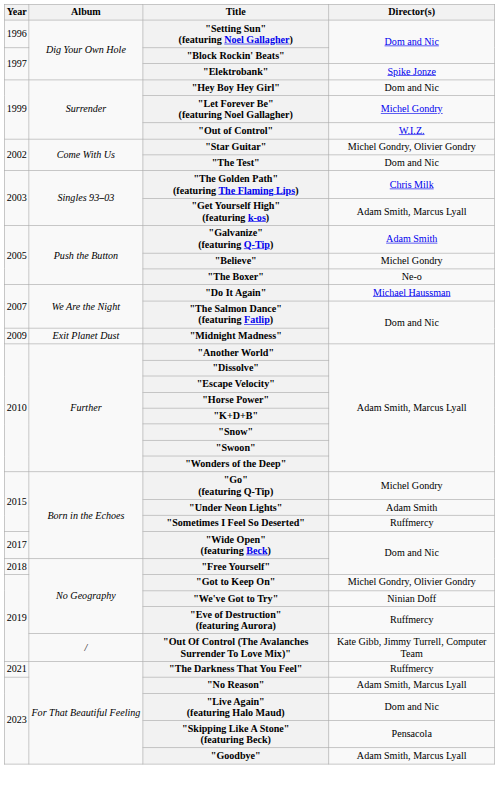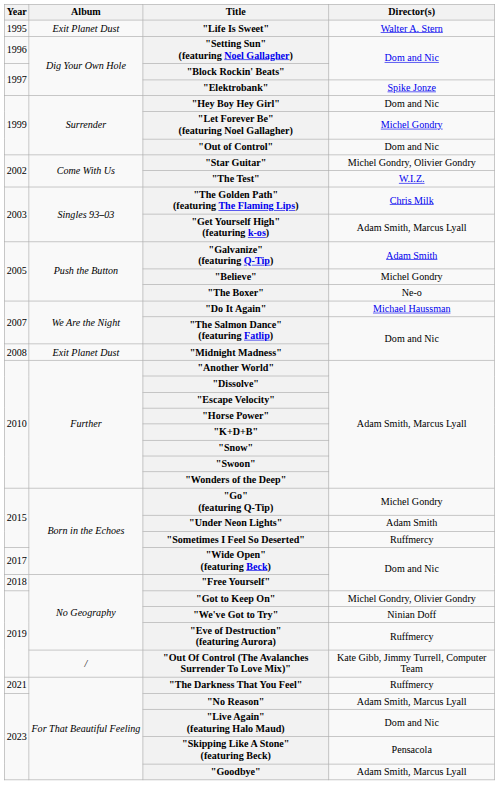+ row: 1995 | Exit Planet Dust | "Life Is Sweet" | Walter A. Stern
"Out of Control" | Director(s): W.I.Z. -> Dom and Nic
"The Test" | Director(s): Dom and Nic -> W.I.Z.
"Midnight Madness" | Year: 2009 -> 2008
